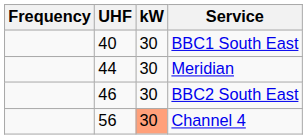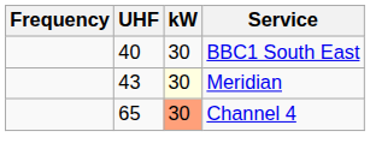Meridian | UHF: 44 -> 43
Meridian | kW: no background -> lightyellow background
- row: 46 | 30 | BBC2 South East
Channel 4 | UHF: 56 -> 65
